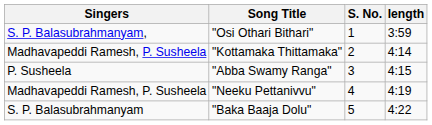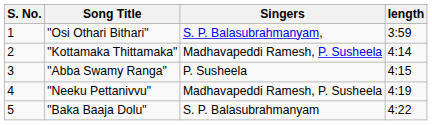columns swapped: S. No. <-> Singers
